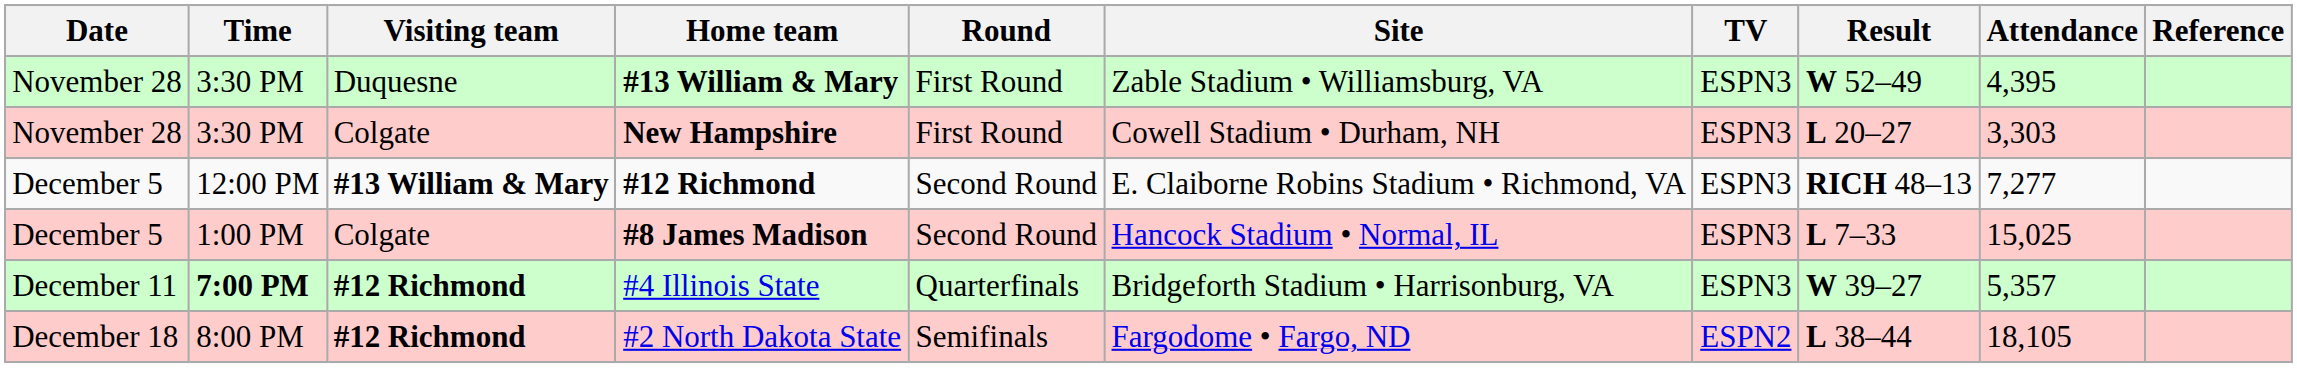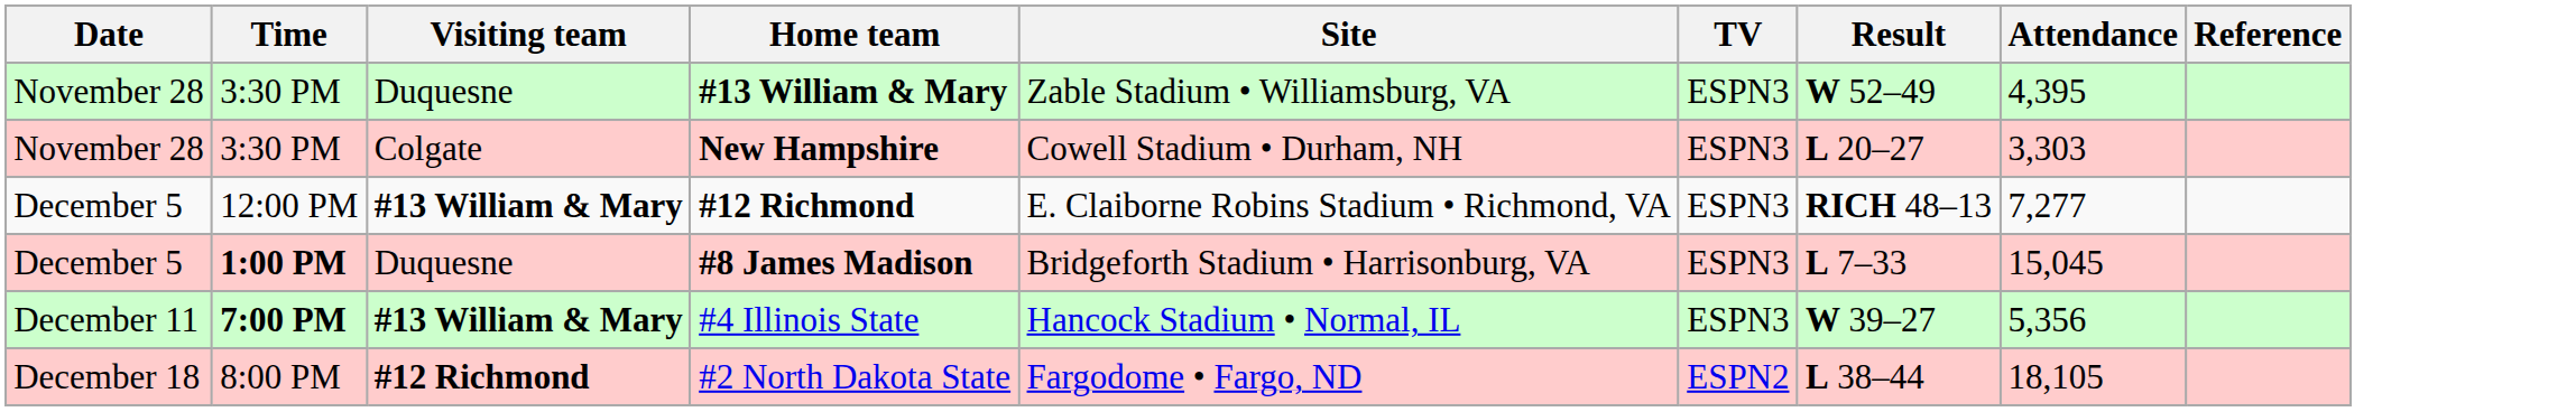- column: Round | First Round | First Round | Second Round | Second Round | Quarterfinals | Semifinals
#8 James Madison | Time: normal -> bold
#8 James Madison | Visiting team: Colgate -> Duquesne
#8 James Madison | Site: Hancock Stadium • Normal, IL -> Bridgeforth Stadium • Harrisonburg, VA
#8 James Madison | Attendance: 15,025 -> 15,045
#4 Illinois State | Visiting team: #12 Richmond -> #13 William & Mary
#4 Illinois State | Site: Bridgeforth Stadium • Harrisonburg, VA -> Hancock Stadium • Normal, IL
#4 Illinois State | Attendance: 5,357 -> 5,356
